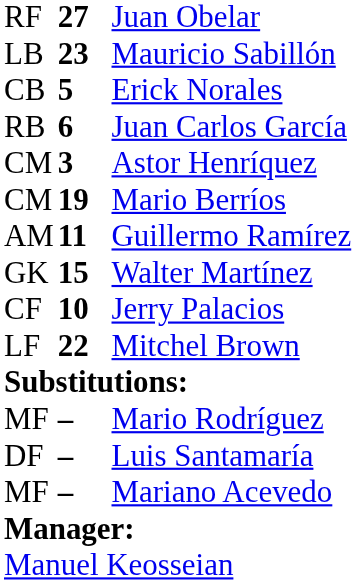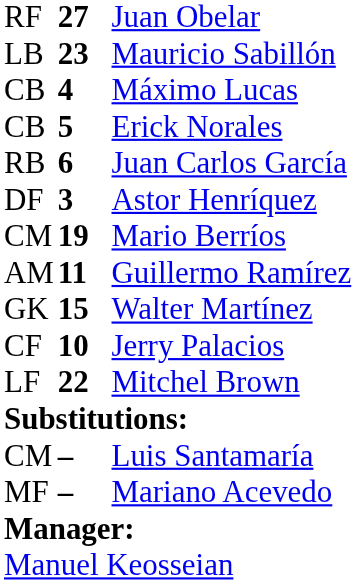+ row: CB | 4 | Máximo Lucas
Astor Henríquez | column 1: CM -> DF
- row: MF | – | Mario Rodríguez
Luis Santamaría | column 1: DF -> CM
